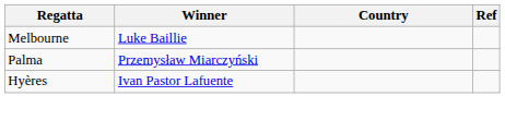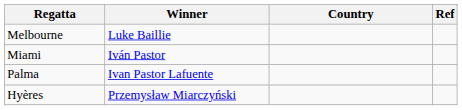+ row: Miami | Iván Pastor
Palma | Winner: Przemysław Miarczyński -> Ivan Pastor Lafuente
Hyères | Winner: Ivan Pastor Lafuente -> Przemysław Miarczyński
